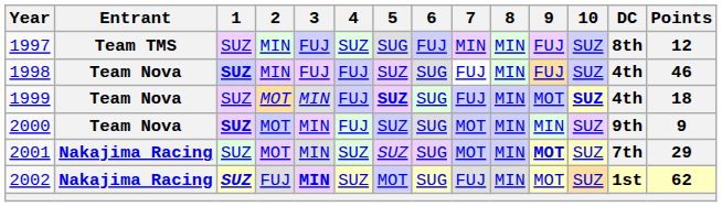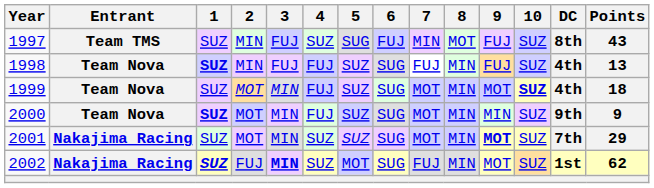1997 | 8: MIN -> MOT
1997 | Points: 12 -> 43
1998 | Points: 46 -> 13
1999 | 5: bold -> normal
1999 | 7: FUJ -> MOT
